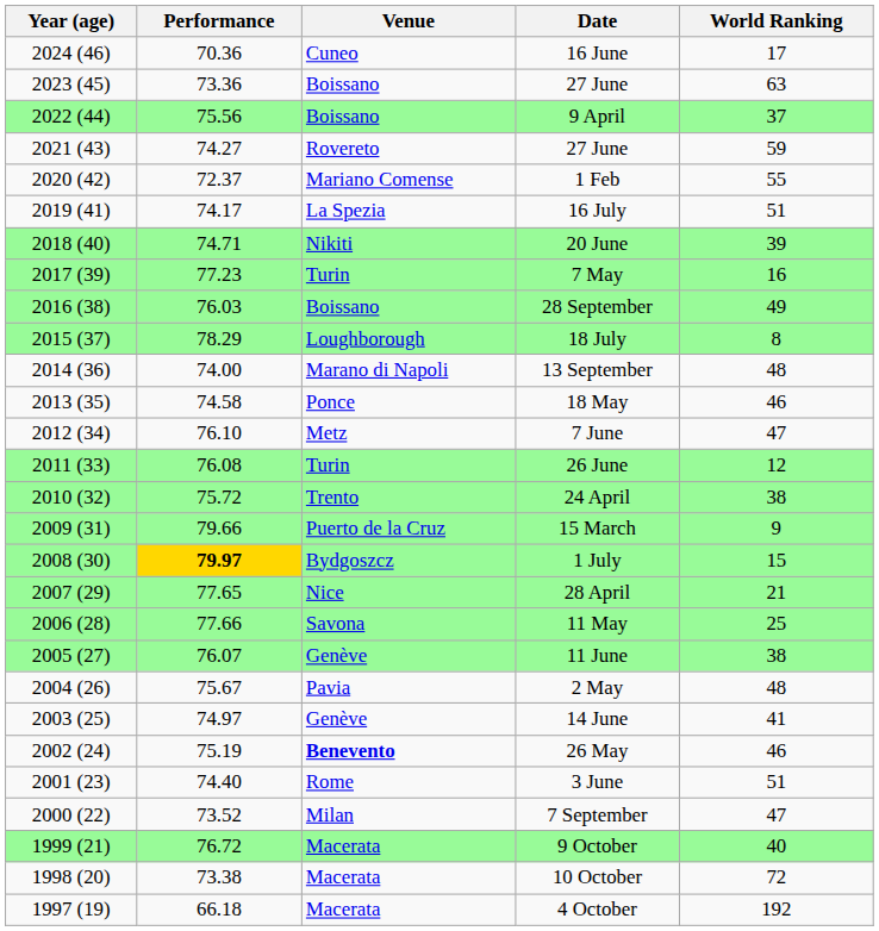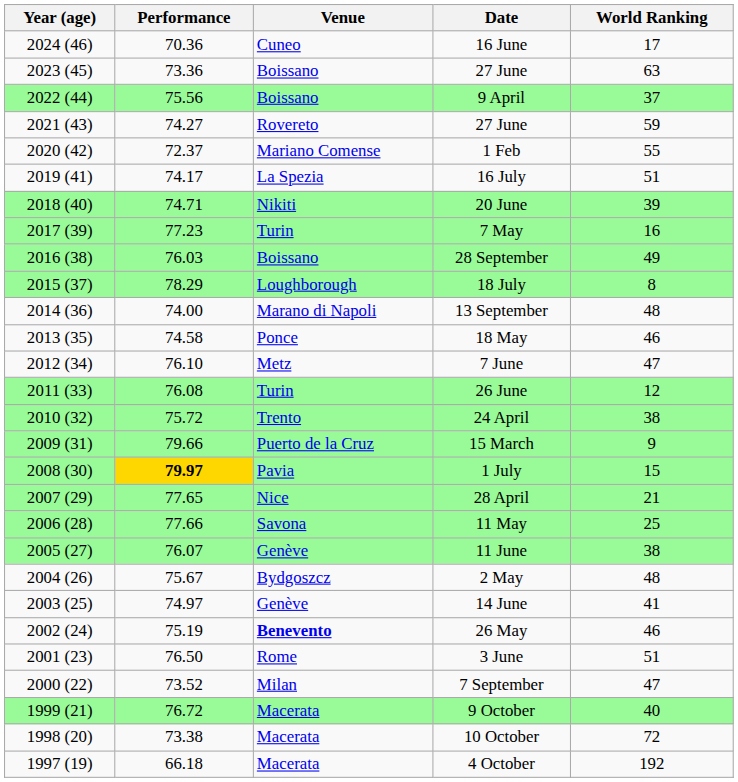1 July | Venue: Bydgoszcz -> Pavia
2 May | Venue: Pavia -> Bydgoszcz
3 June | Performance: 74.40 -> 76.50
